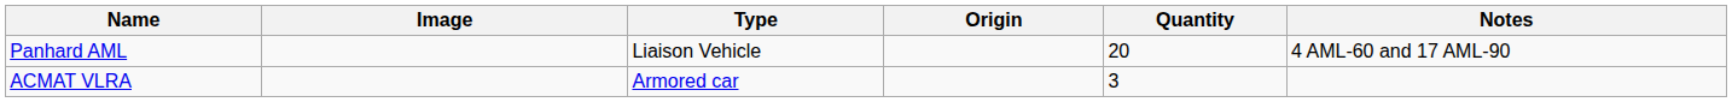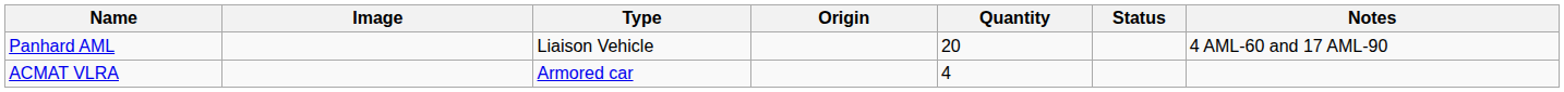+ column: Status
ACMAT VLRA | Quantity: 3 -> 4
